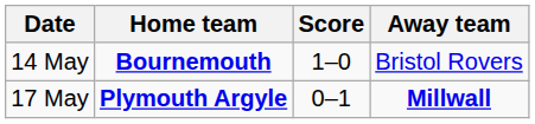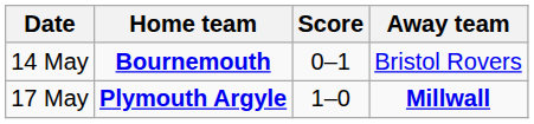14 May | Score: 1–0 -> 0–1
17 May | Score: 0–1 -> 1–0
